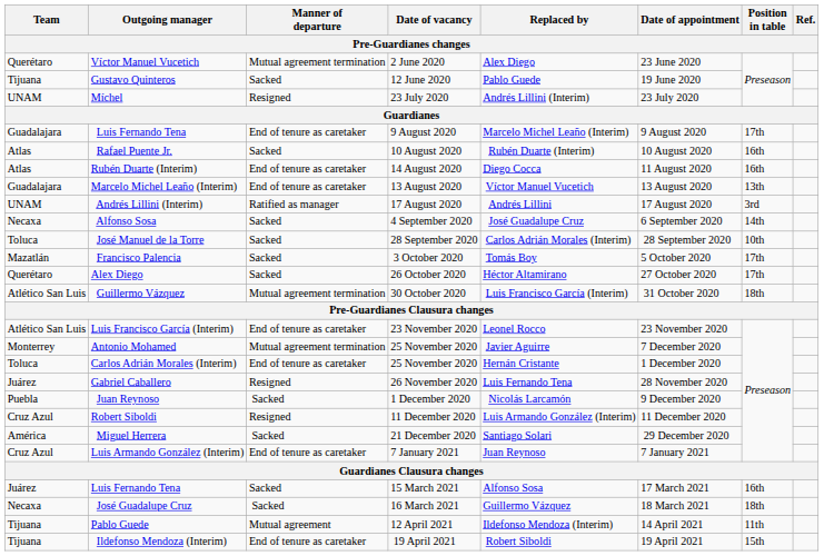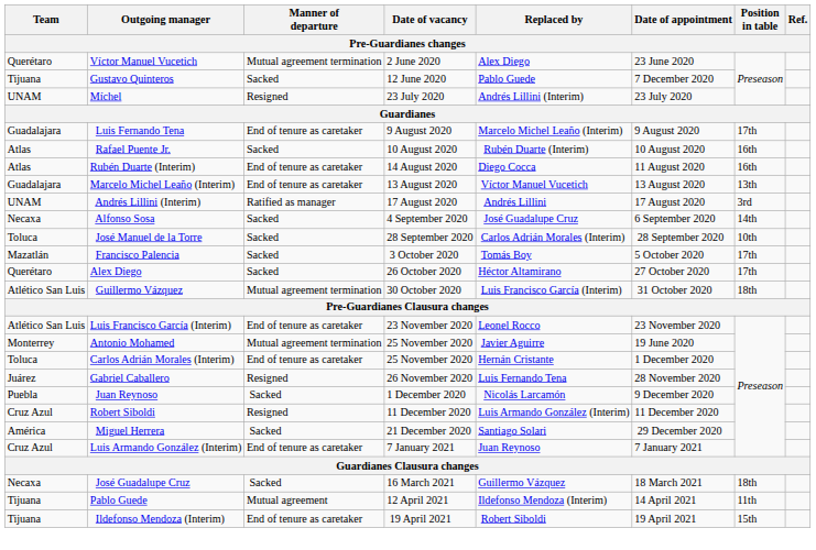Gustavo Quinteros | Date of appointment: 19 June 2020 -> 7 December 2020
Antonio Mohamed | Date of appointment: 7 December 2020 -> 19 June 2020
- row: Juárez | Luis Fernando Tena | Sacked | 15 March 2021 | Alfonso Sosa | 17 March 2021 | 16th
